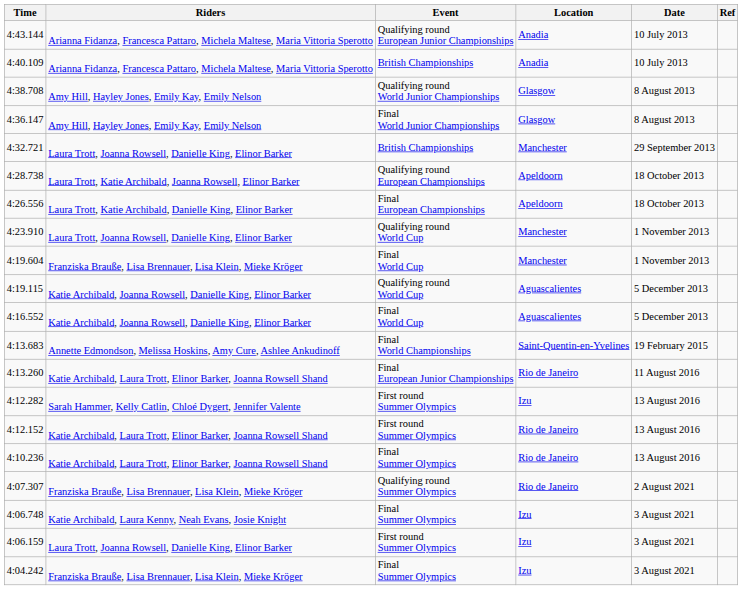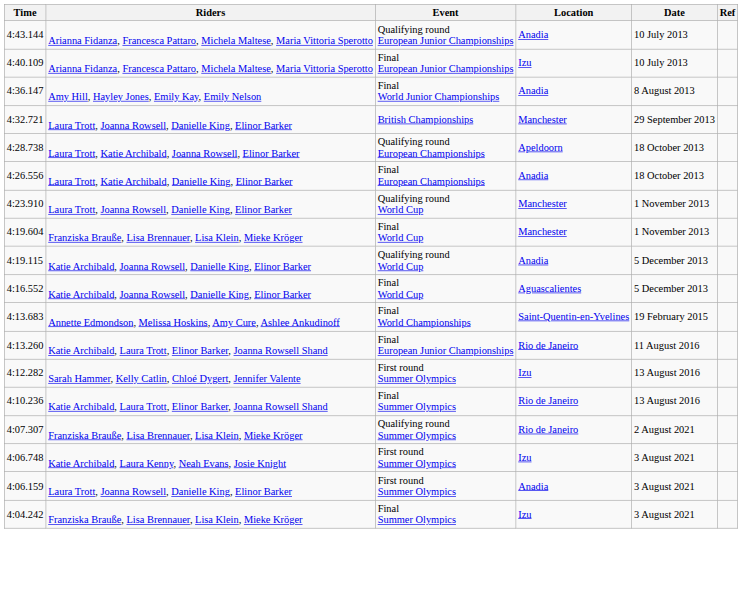4:40.109 | Event: British Championships -> Final European Junior Championships
4:40.109 | Location: Anadia -> Izu
- row: 4:38.708 | Amy Hill, Hayley Jones, Emily Kay, Emily Nelson | Qualifying round World Junior Championships | Glasgow | 8 August 2013
4:36.147 | Location: Glasgow -> Anadia
4:26.556 | Location: Apeldoorn -> Anadia
4:19.115 | Location: Aguascalientes -> Anadia
- row: 4:12.152 | Katie Archibald, Laura Trott, Elinor Barker, Joanna Rowsell Shand | First round Summer Olympics | Rio de Janeiro | 13 August 2016
4:06.748 | Event: Final Summer Olympics -> First round Summer Olympics
4:06.159 | Location: Izu -> Anadia
